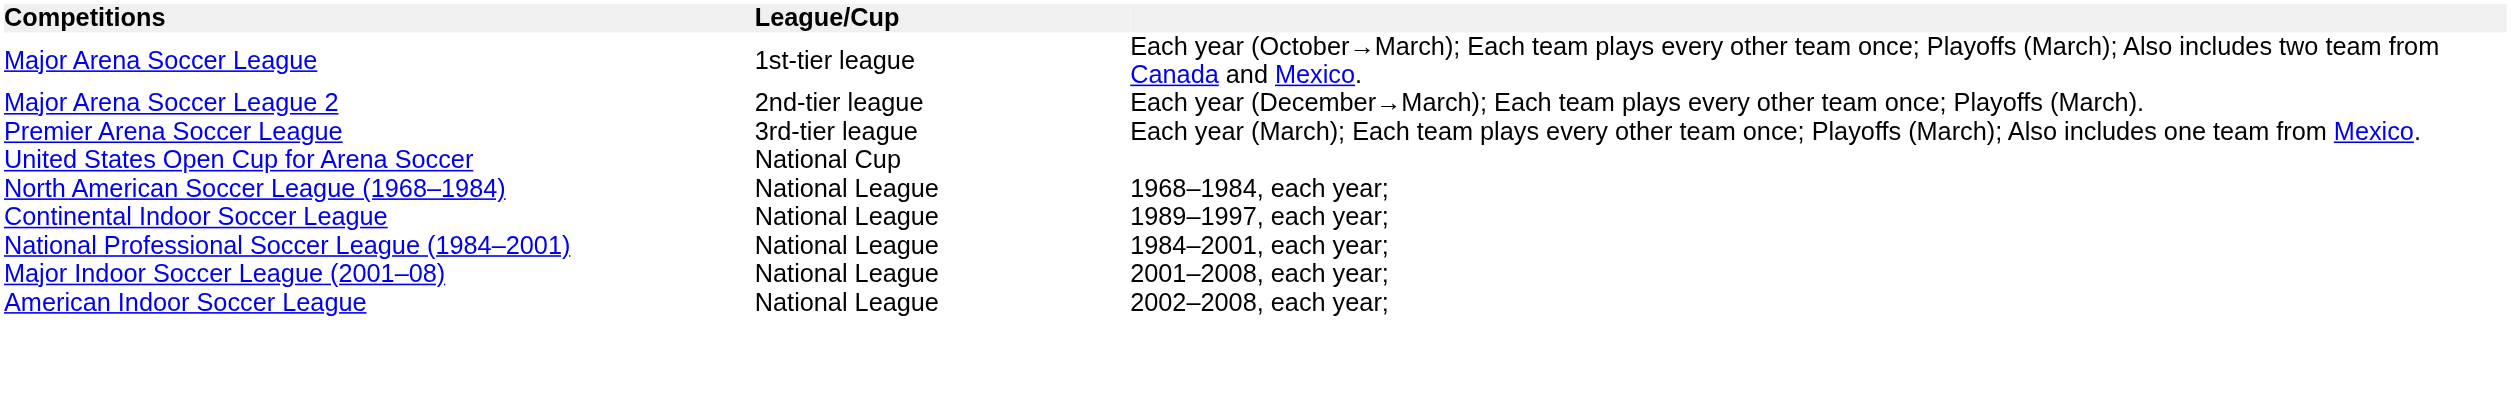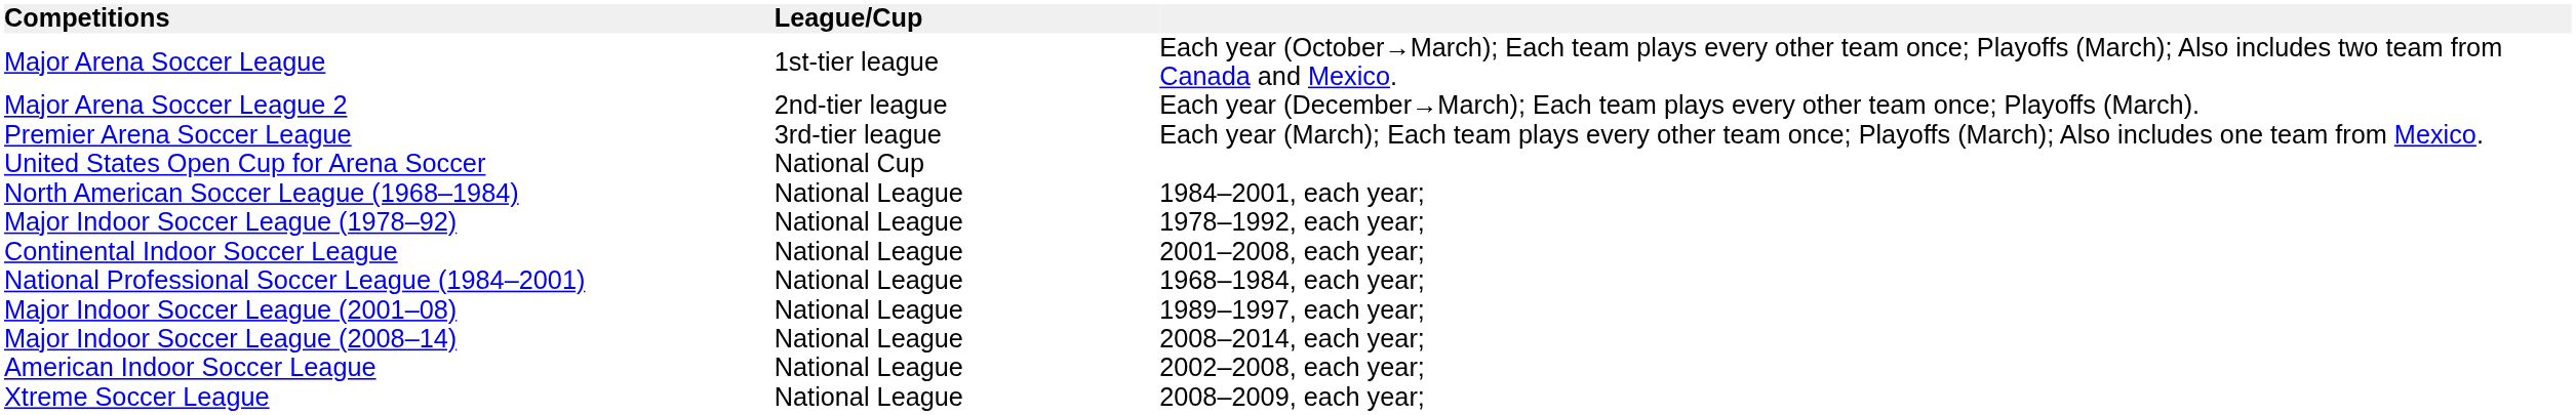North American Soccer League (1968–1984) | column 3: 1968–1984, each year; -> 1984–2001, each year;
+ row: Major Indoor Soccer League (1978–92) | National League | 1978–1992, each year;
Continental Indoor Soccer League | column 3: 1989–1997, each year; -> 2001–2008, each year;
National Professional Soccer League (1984–2001) | column 3: 1984–2001, each year; -> 1968–1984, each year;
Major Indoor Soccer League (2001–08) | column 3: 2001–2008, each year; -> 1989–1997, each year;
+ row: Major Indoor Soccer League (2008–14) | National League | 2008–2014, each year;
+ row: Xtreme Soccer League | National League | 2008–2009, each year;
